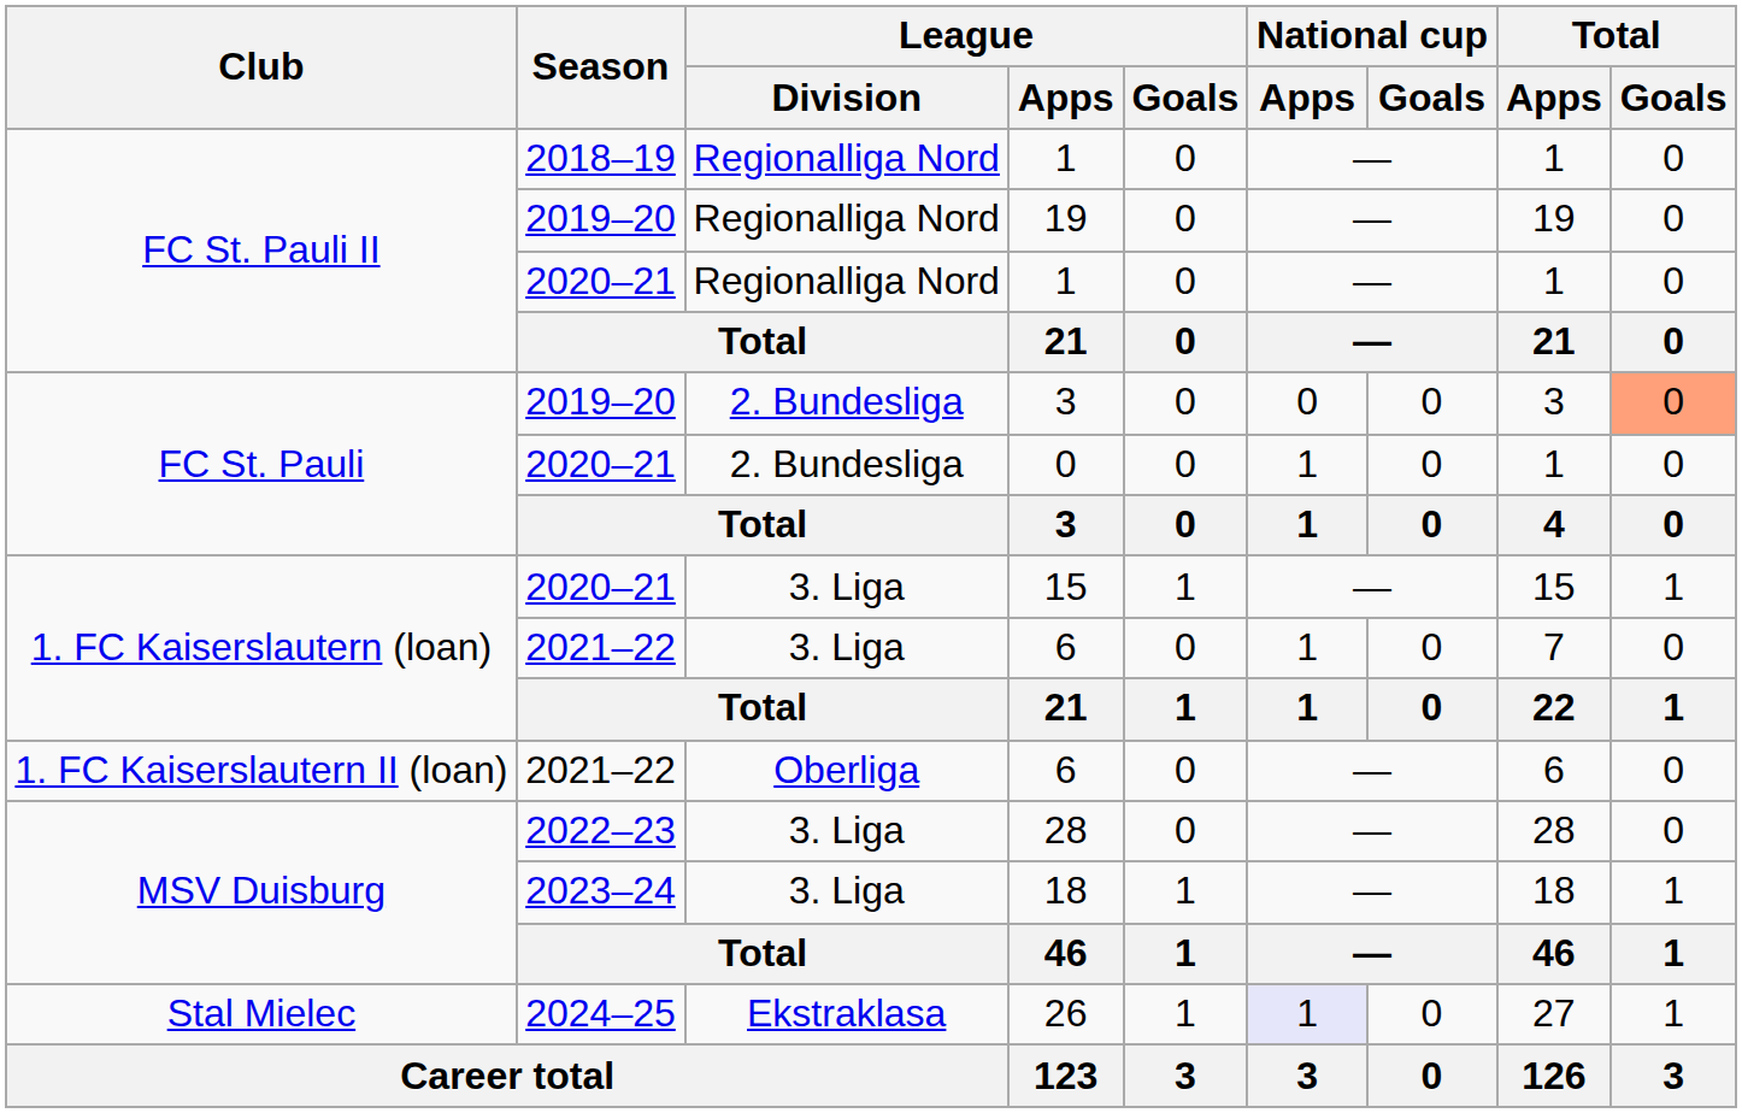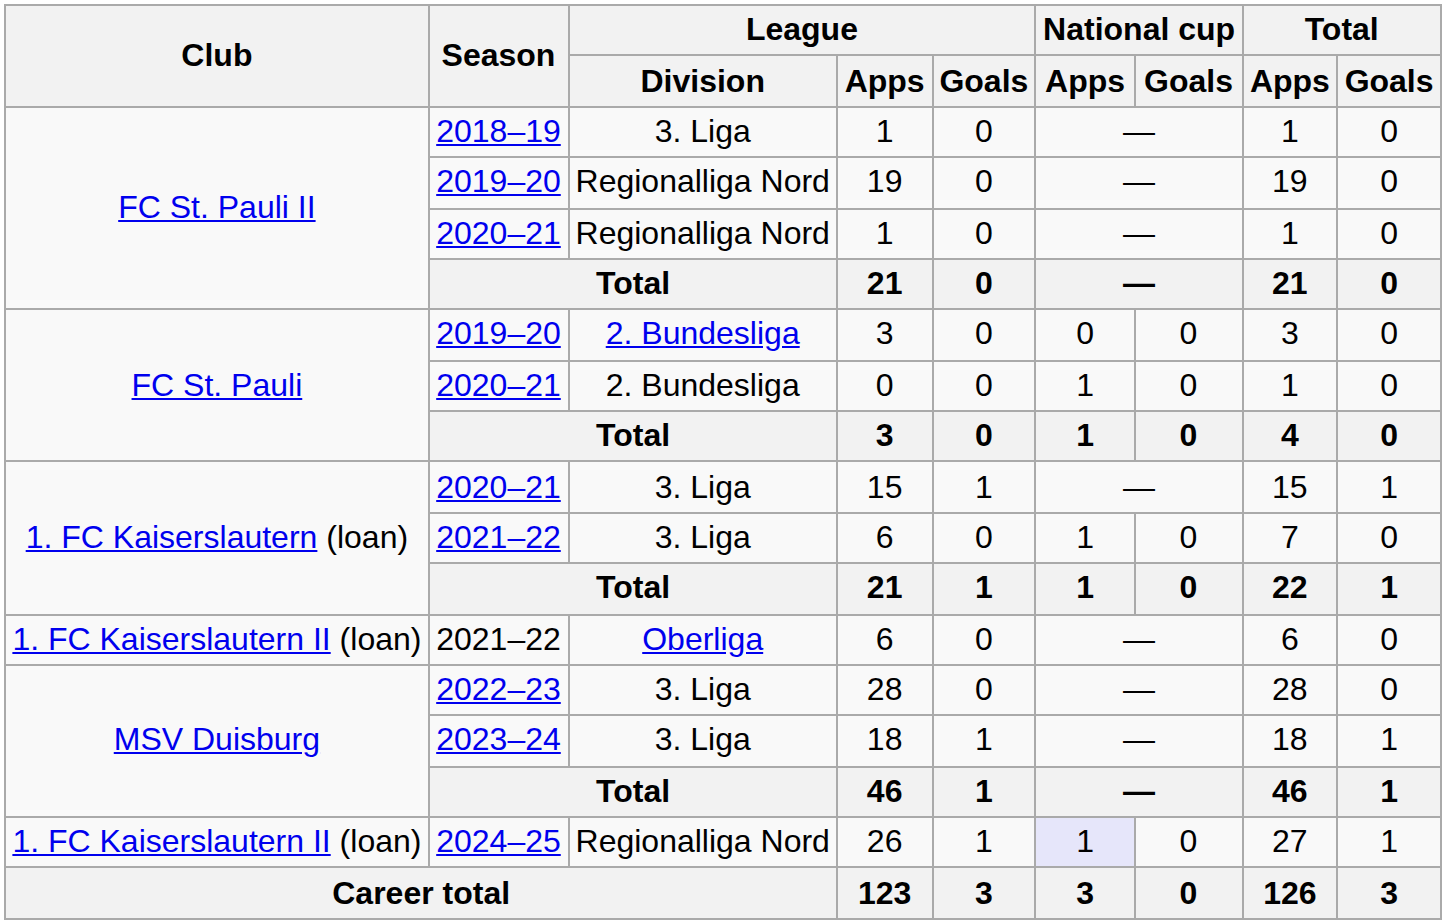2018–19 / 1 | League / Division: Regionalliga Nord -> 3. Liga
2019–20 / 3 | Total / Goals: lightsalmon background -> no background
26 | Club: Stal Mielec -> 1. FC Kaiserslautern II (loan)
26 | League / Division: Ekstraklasa -> Regionalliga Nord
